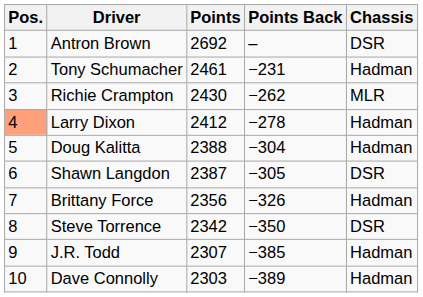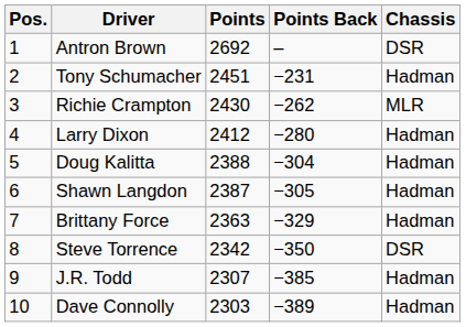Tony Schumacher | Points: 2461 -> 2451
Larry Dixon | Pos.: lightsalmon background -> no background
Larry Dixon | Points Back: −278 -> −280
Shawn Langdon | Chassis: DSR -> Hadman
Brittany Force | Points: 2356 -> 2363
Brittany Force | Points Back: −326 -> −329
